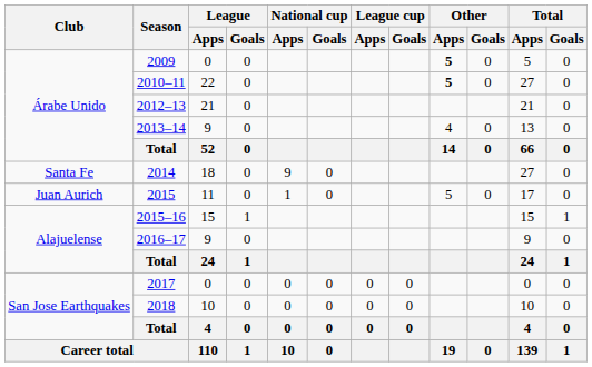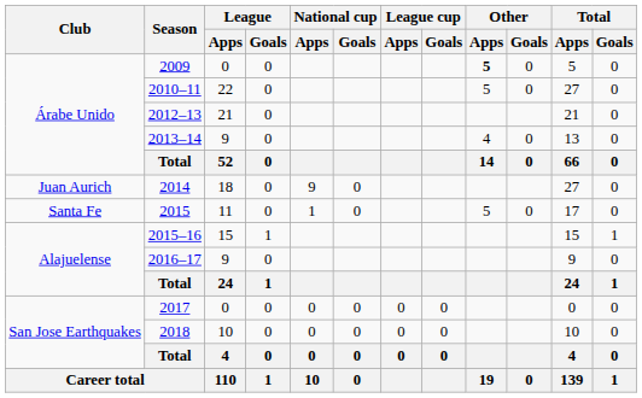2010–11 | Other / Apps: bold -> normal
2014 | Club: Santa Fe -> Juan Aurich
2015 | Club: Juan Aurich -> Santa Fe
